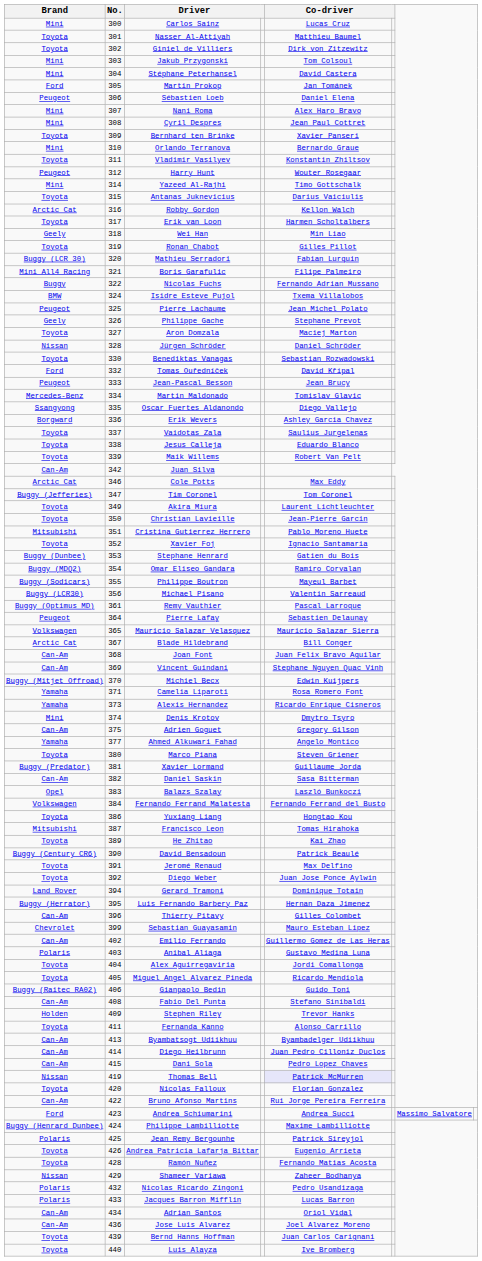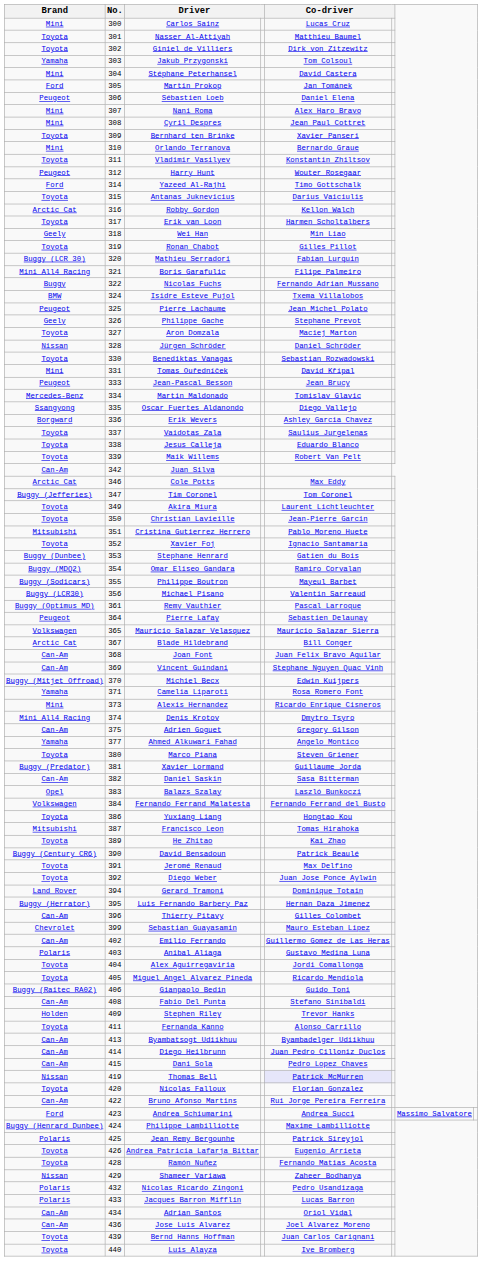Jakub Przygonski | Brand: Mini -> Yamaha
Yazeed Al-Rajhi | Brand: Mini -> Ford
Tomas Ouředníček | Brand: Ford -> Mini
Tomas Ouředníček | No.: 332 -> 331
Alexis Hernandez | Brand: Yamaha -> Mini
Denis Krotov | Brand: Mini -> Mini All4 Racing
